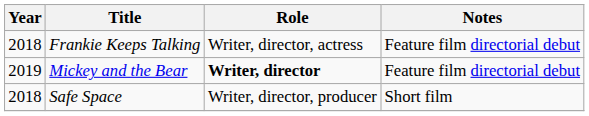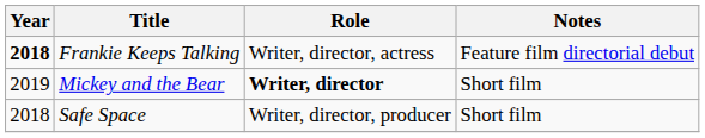Frankie Keeps Talking | Year: normal -> bold
Mickey and the Bear | Notes: Feature film directorial debut -> Short film
